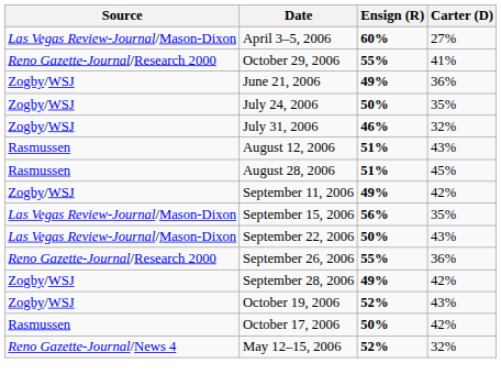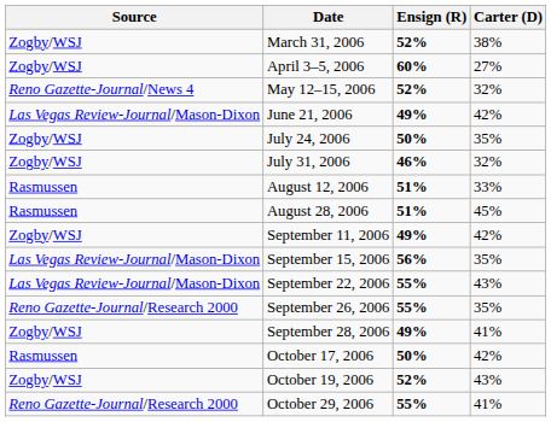+ row: Zogby/WSJ | March 31, 2006 | 52% | 38%
April 3–5, 2006 | Source: Las Vegas Review-Journal/Mason-Dixon -> Zogby/WSJ
rows swapped: May 12–15, 2006 <-> October 29, 2006
June 21, 2006 | Source: Zogby/WSJ -> Las Vegas Review-Journal/Mason-Dixon
June 21, 2006 | Carter (D): 36% -> 42%
August 12, 2006 | Carter (D): 43% -> 33%
September 22, 2006 | Ensign (R): 50% -> 55%
September 26, 2006 | Carter (D): 36% -> 35%
September 28, 2006 | Carter (D): 42% -> 41%
rows swapped: October 17, 2006 <-> October 19, 2006
